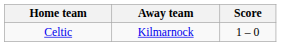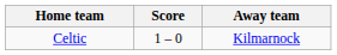columns swapped: Score <-> Away team
